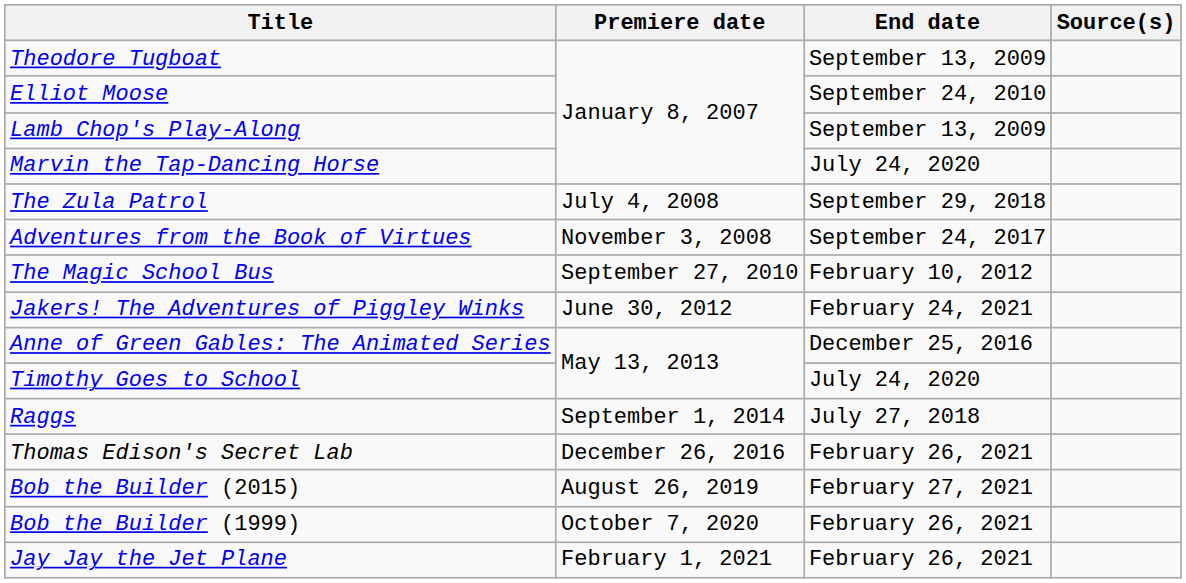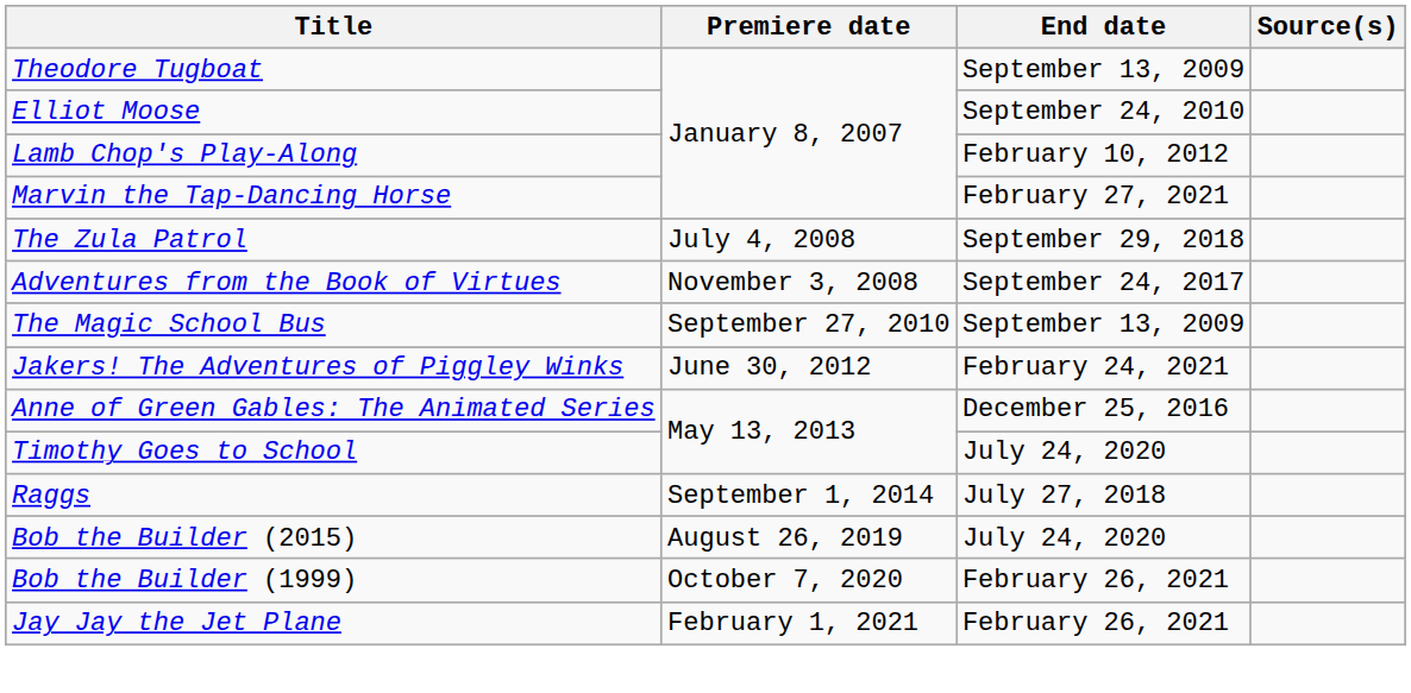Lamb Chop's Play-Along | End date: September 13, 2009 -> February 10, 2012
Marvin the Tap-Dancing Horse | End date: July 24, 2020 -> February 27, 2021
The Magic School Bus | End date: February 10, 2012 -> September 13, 2009
- row: Thomas Edison's Secret Lab | December 26, 2016 | February 26, 2021
Bob the Builder (2015) | End date: February 27, 2021 -> July 24, 2020
